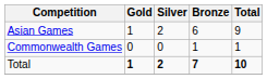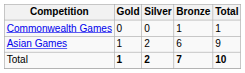rows swapped: Asian Games <-> Commonwealth Games
